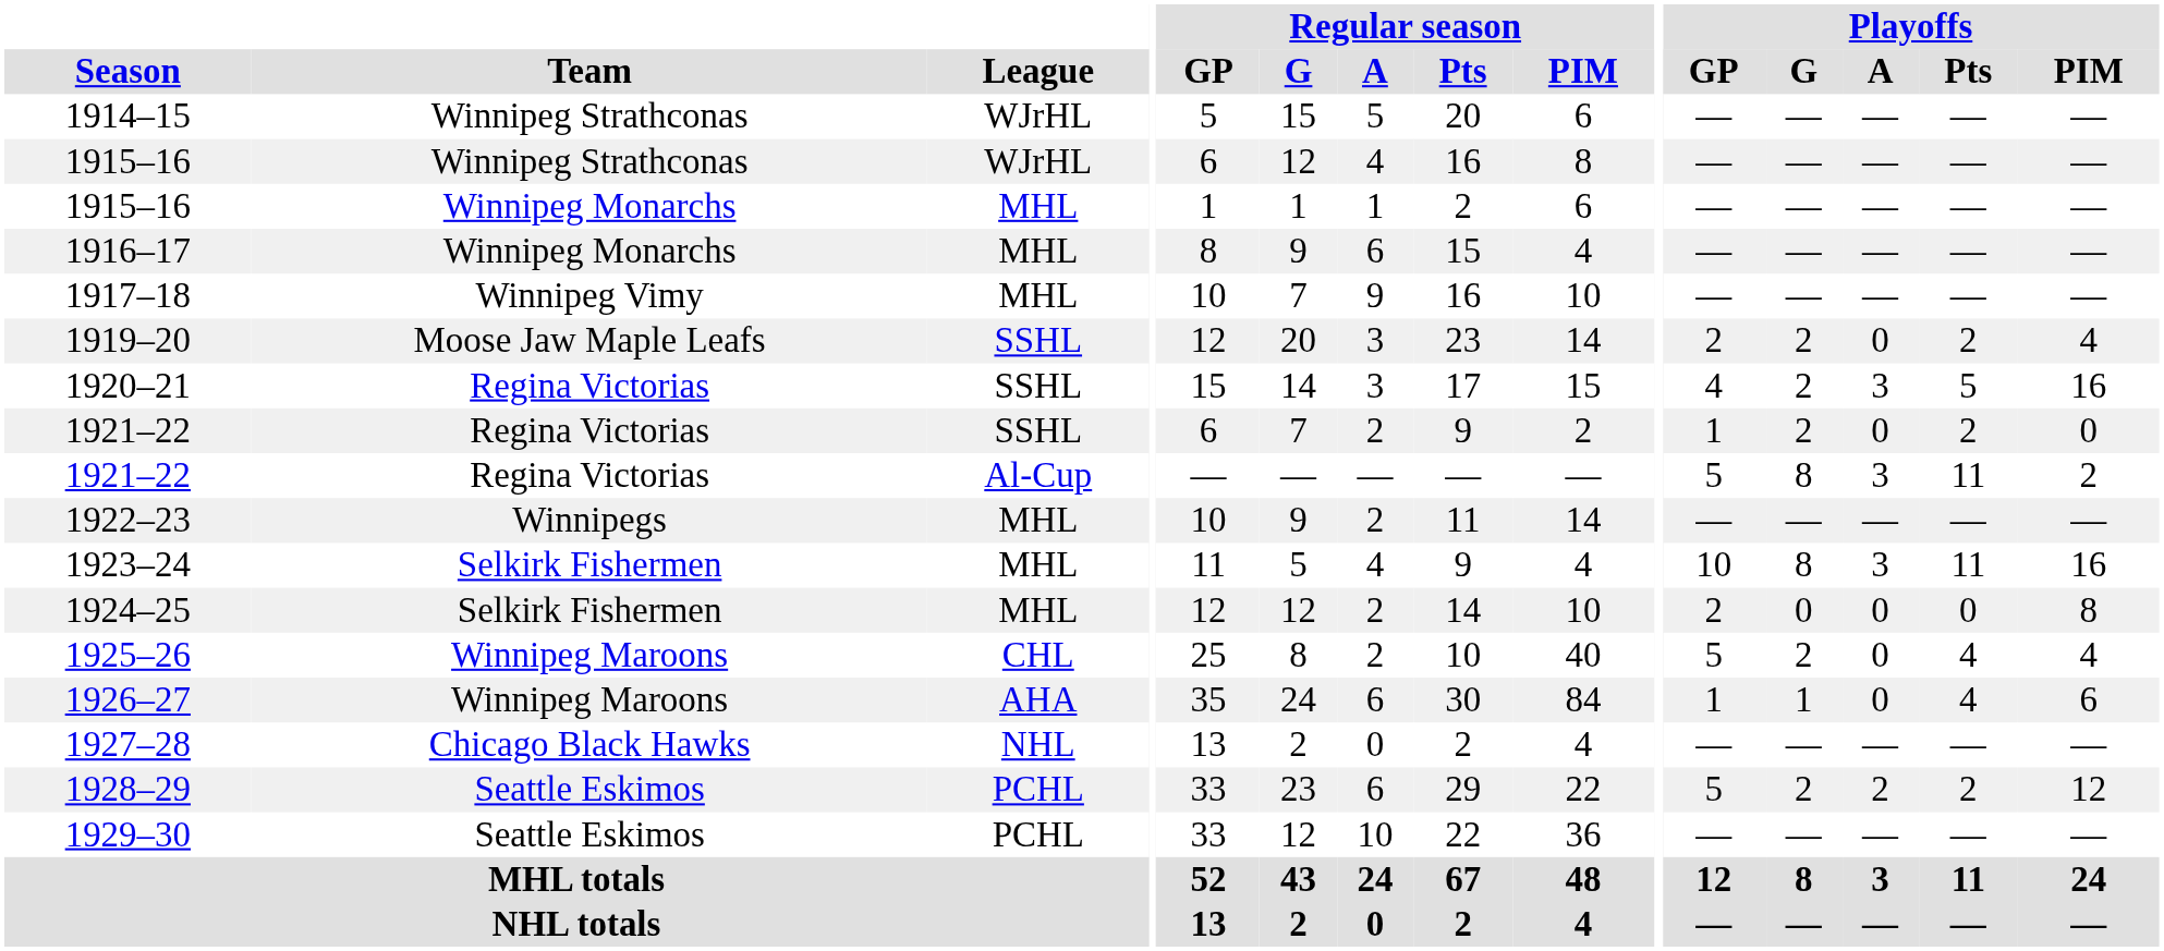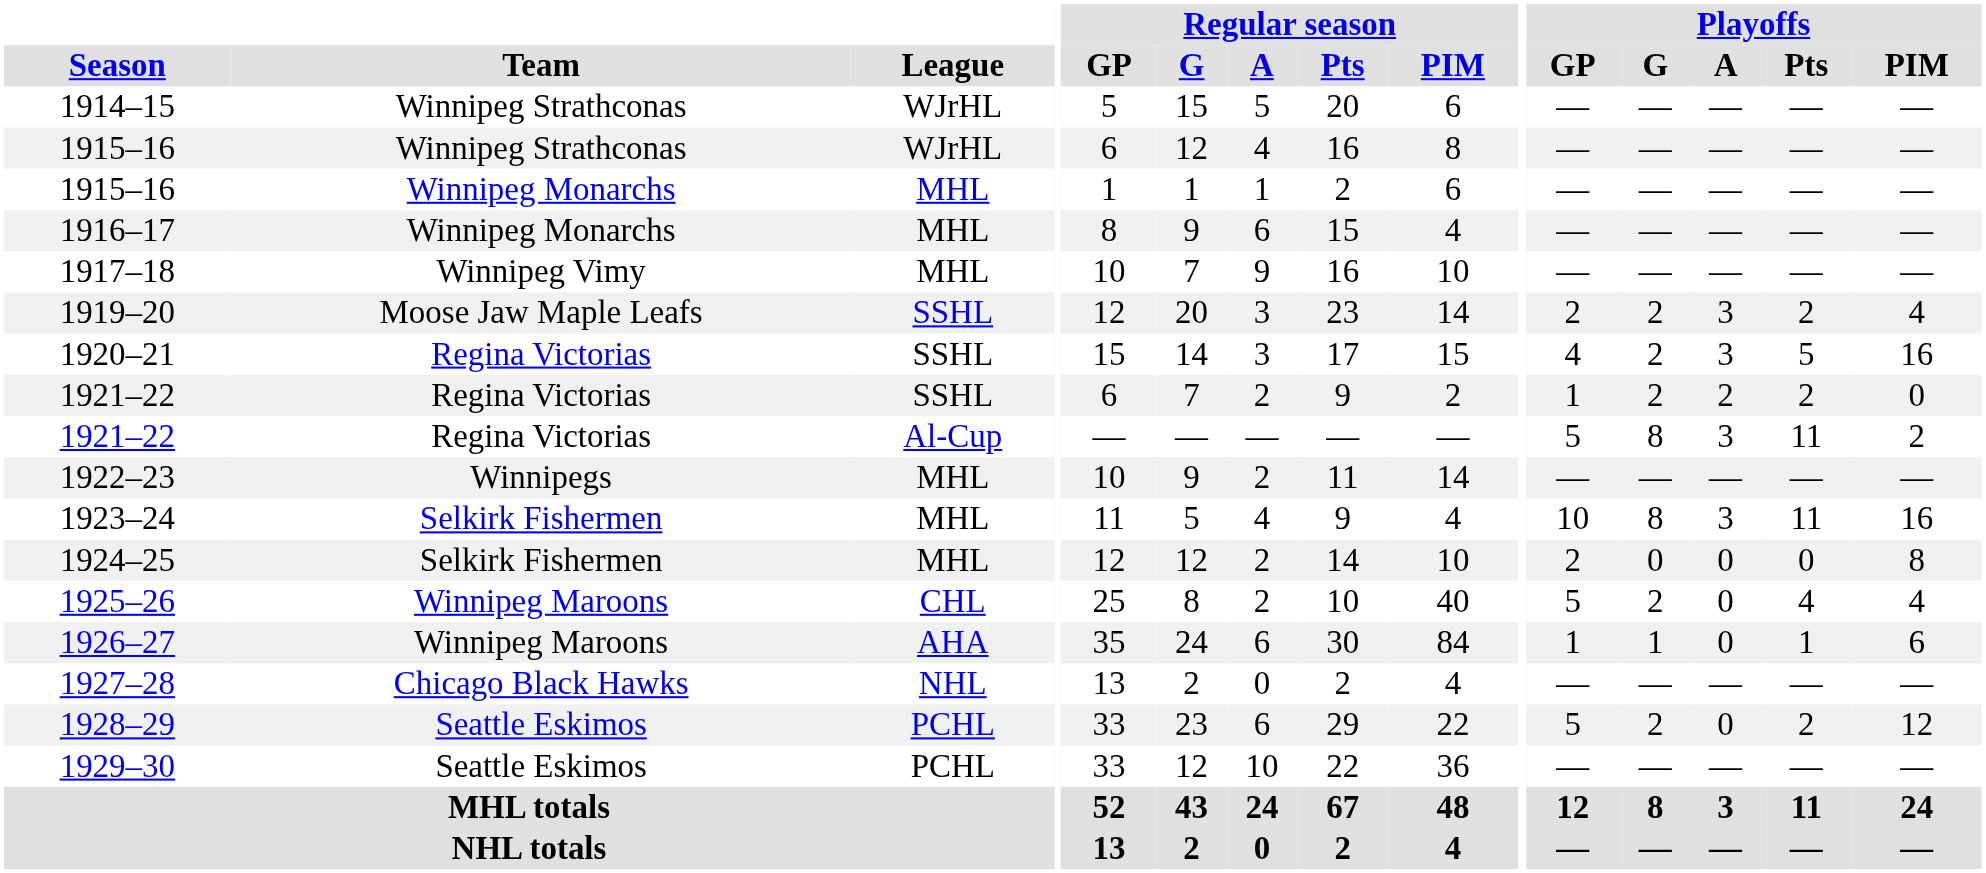1919–20 | Playoffs / A: 0 -> 3
1921–22 / SSHL | Playoffs / A: 0 -> 2
1926–27 | Playoffs / Pts: 4 -> 1
1928–29 | Playoffs / A: 2 -> 0
